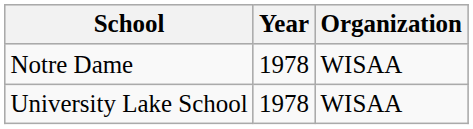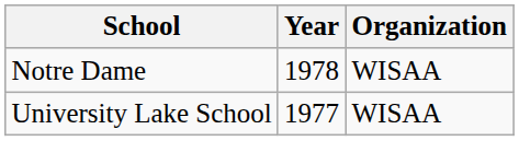University Lake School | Year: 1978 -> 1977
